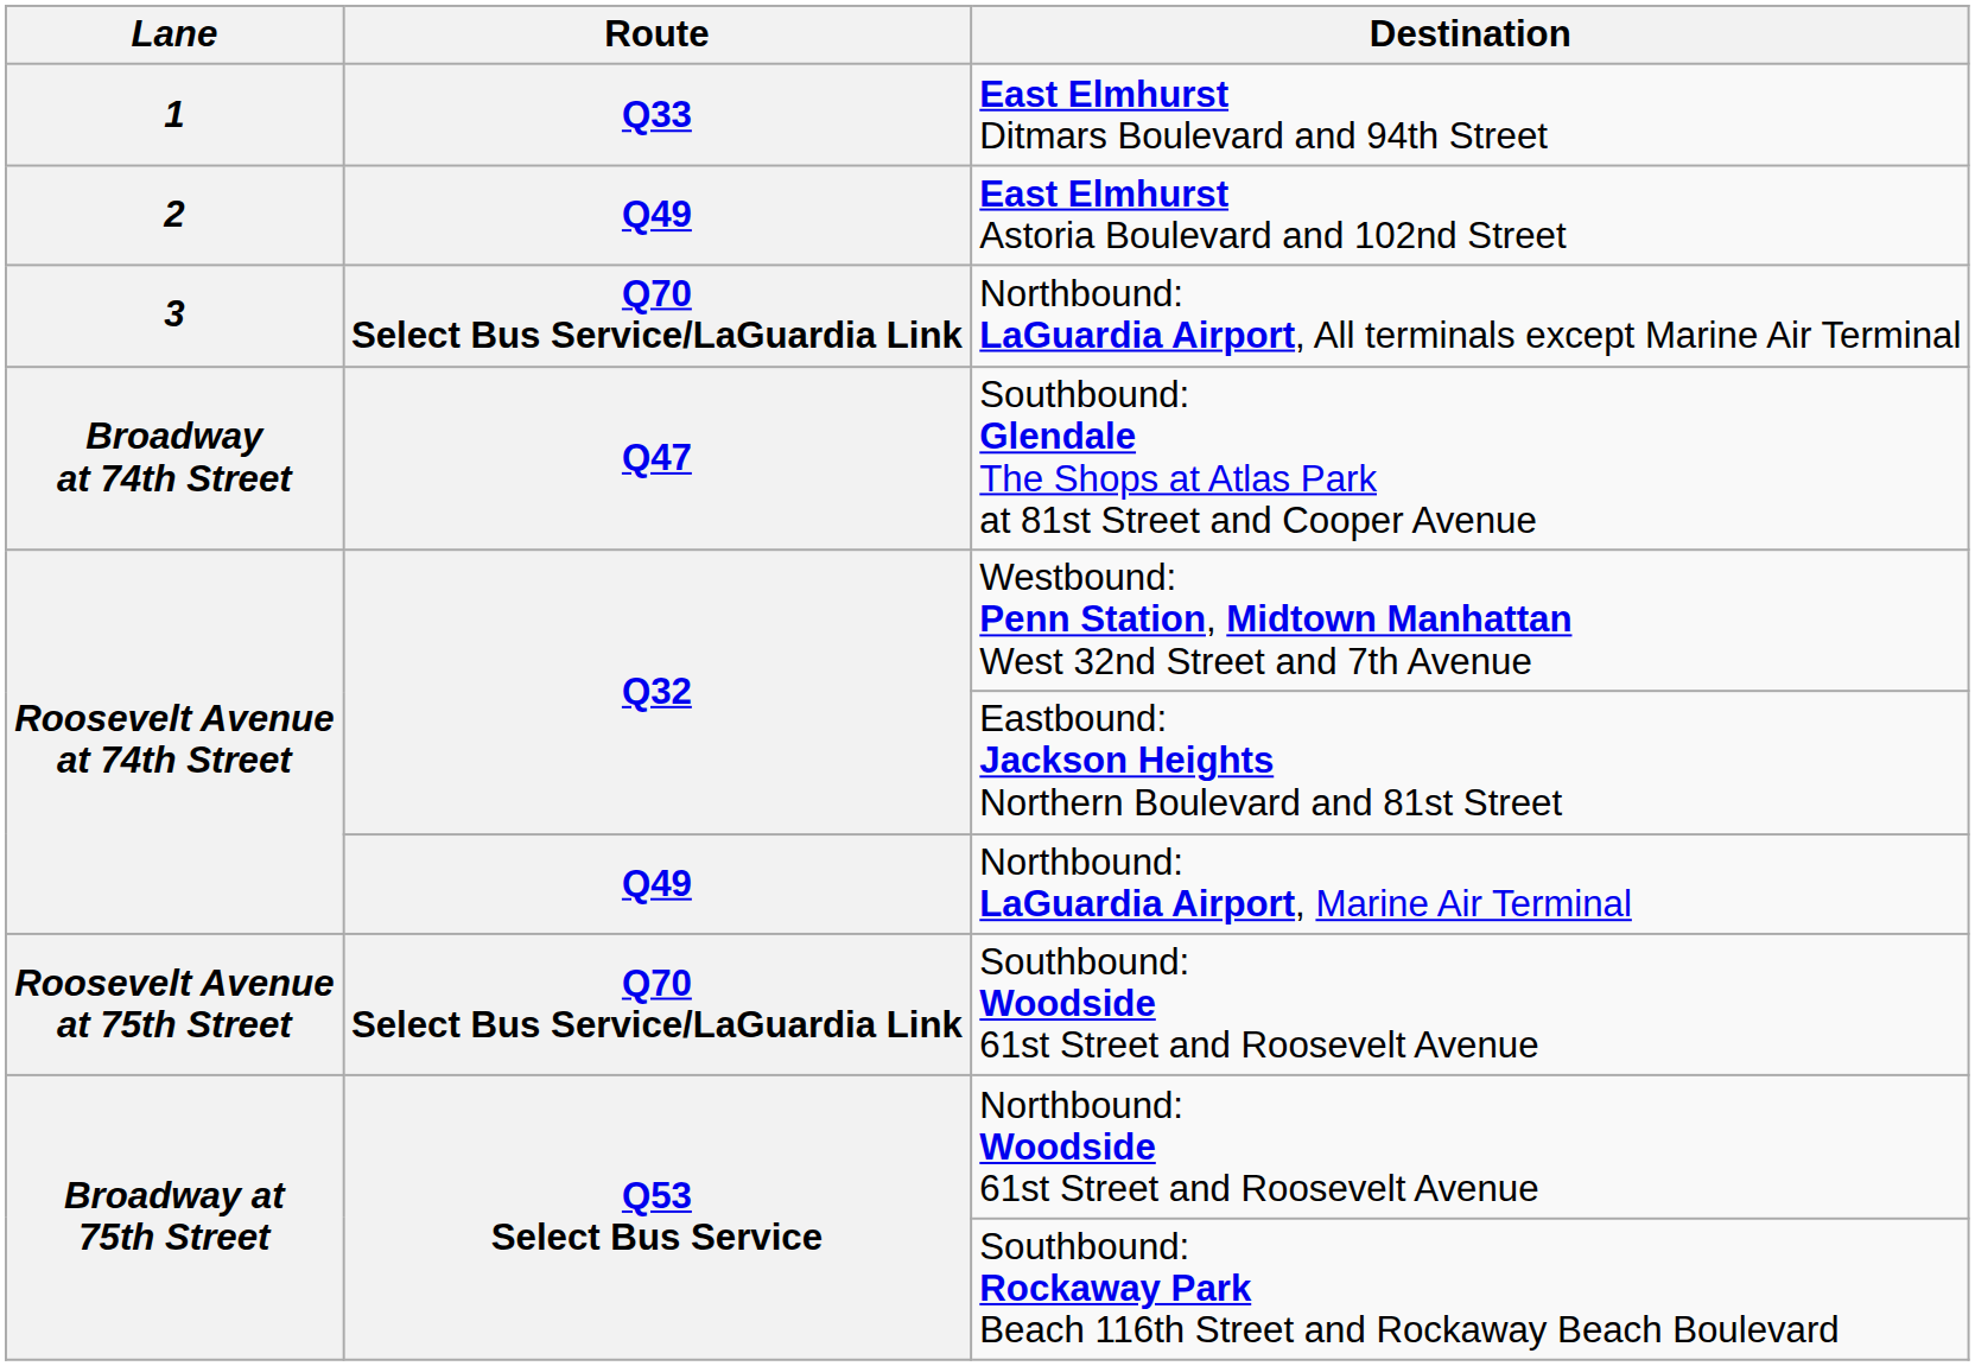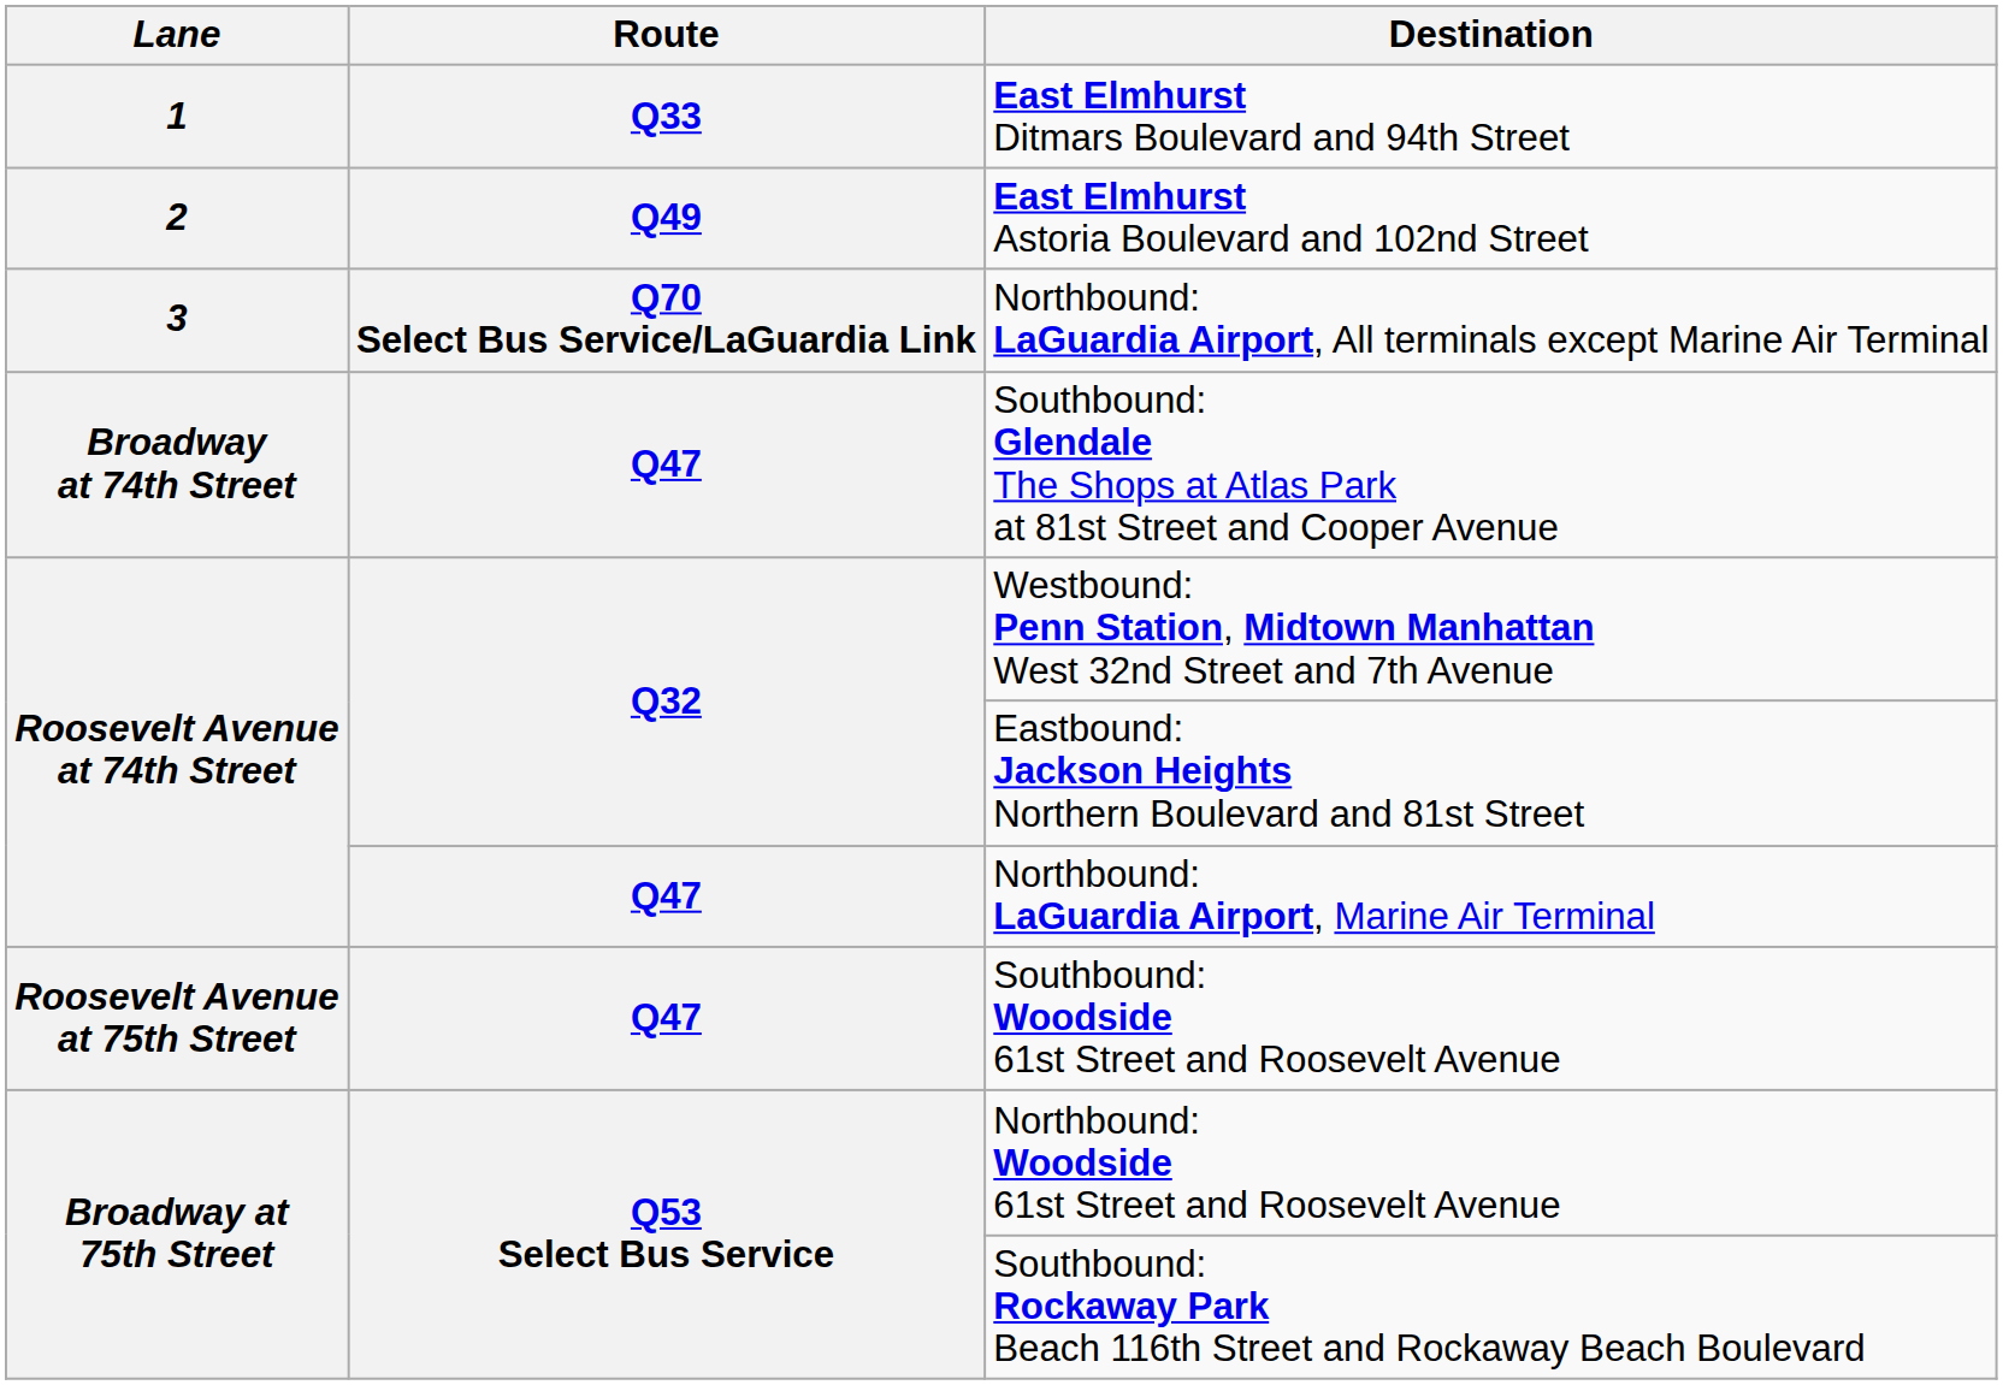Northbound: LaGuardia Airport, Marine Air Terminal | Route: Q49 -> Q47
Southbound: Woodside 61st Street and Roosevelt Avenue | Route: Q70 Select Bus Service/LaGuardia Link -> Q47
